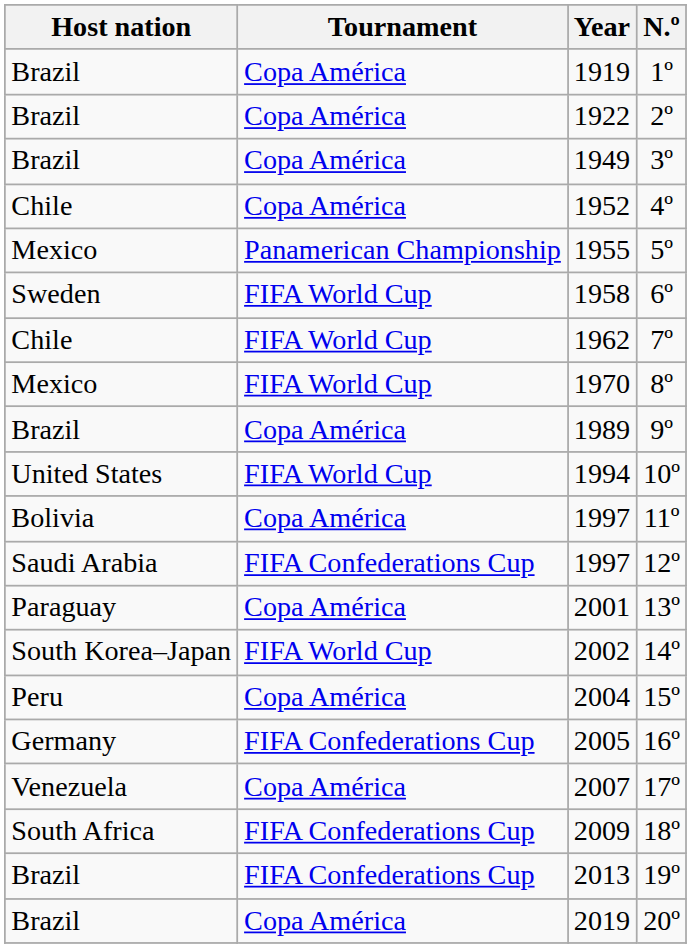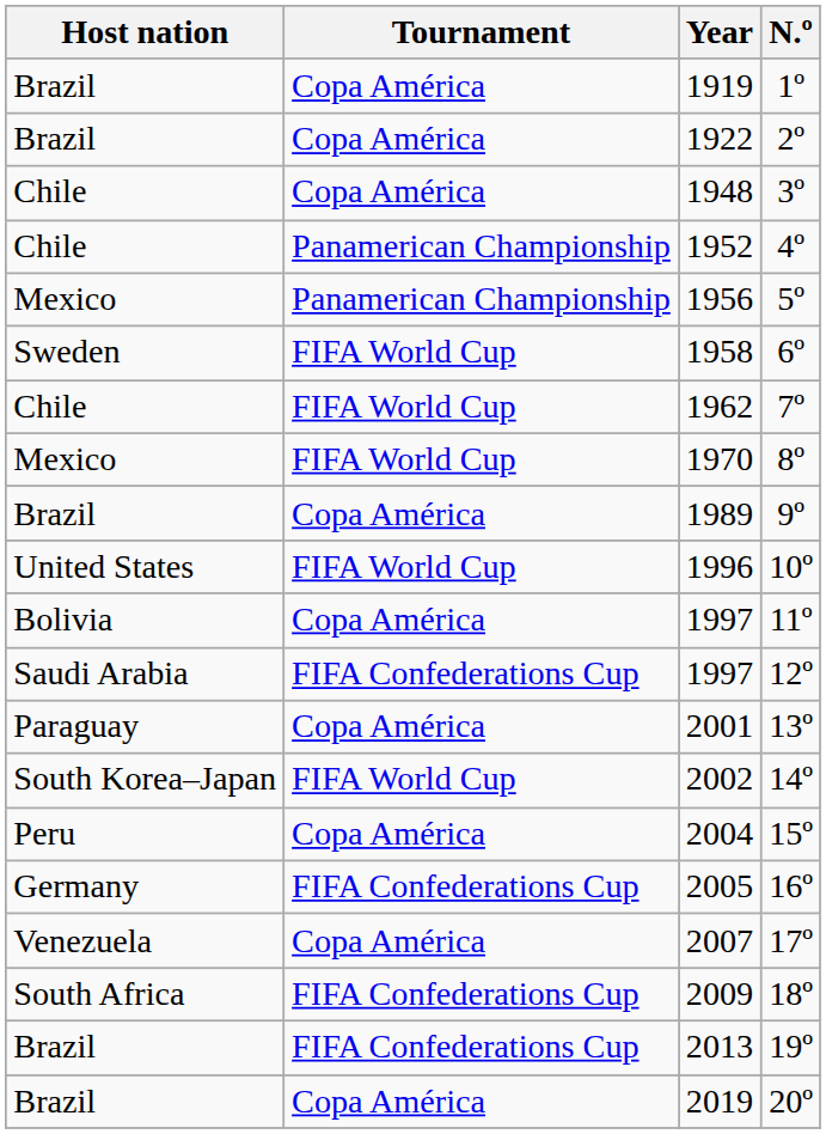3º | Host nation: Brazil -> Chile
3º | Year: 1949 -> 1948
4º | Tournament: Copa América -> Panamerican Championship
5º | Year: 1955 -> 1956
10º | Year: 1994 -> 1996
